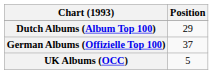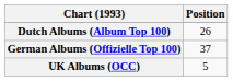Dutch Albums (Album Top 100) | Position: 29 -> 26
